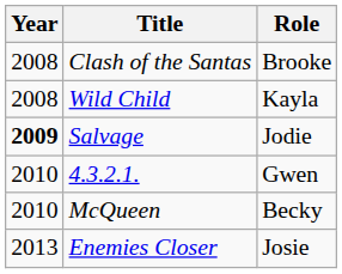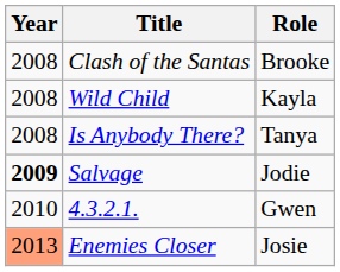+ row: 2008 | Is Anybody There? | Tanya
- row: 2010 | McQueen | Becky
Enemies Closer | Year: no background -> lightsalmon background
